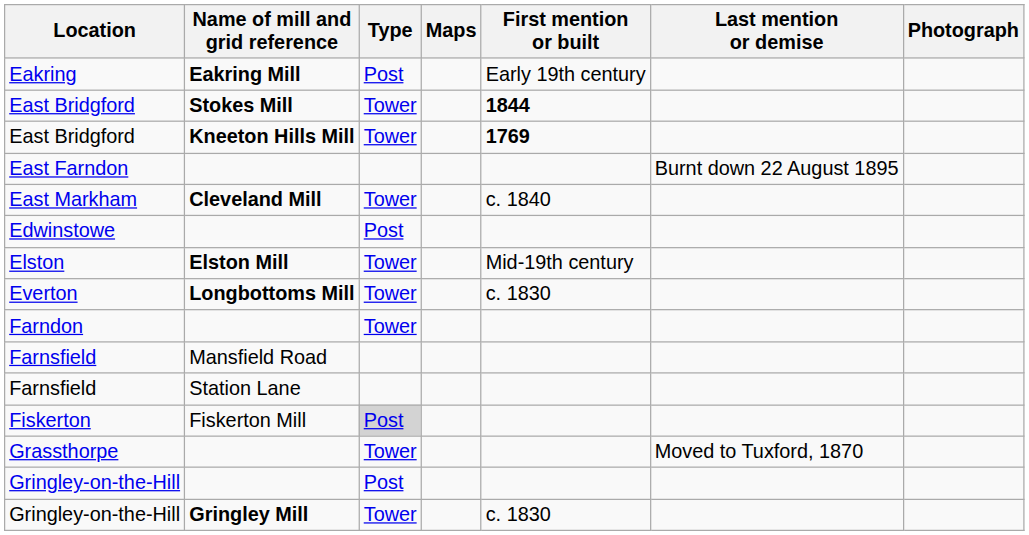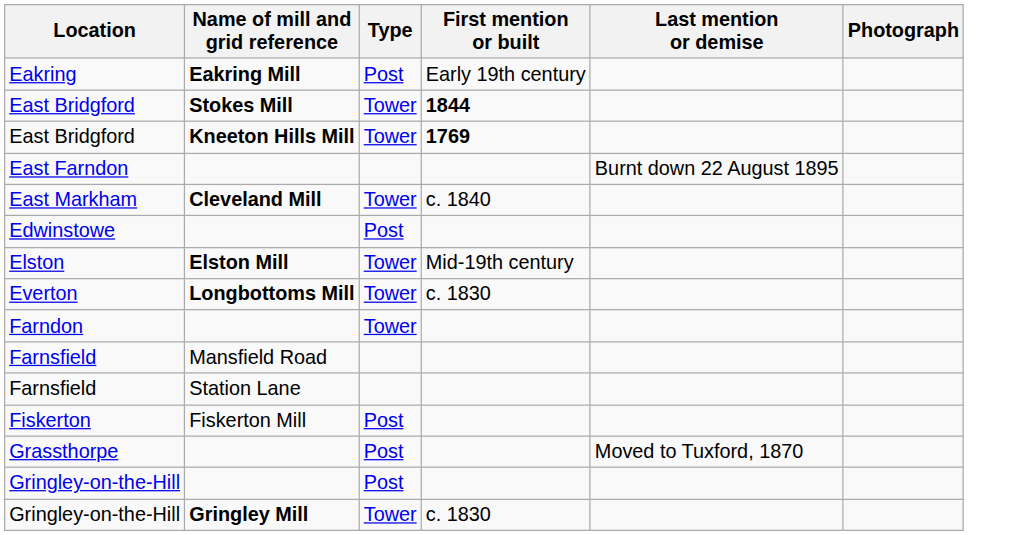- column: Maps
Fiskerton | Type: lightgrey background -> no background
Grassthorpe | Type: Tower -> Post
